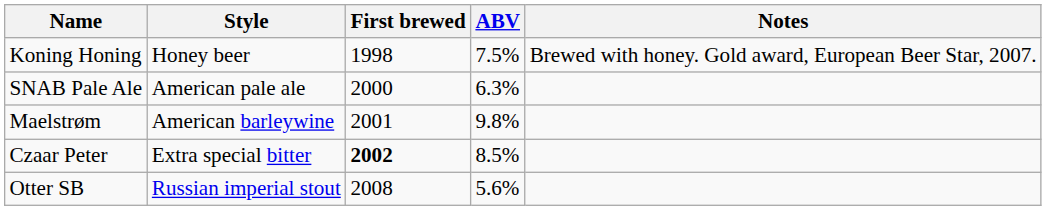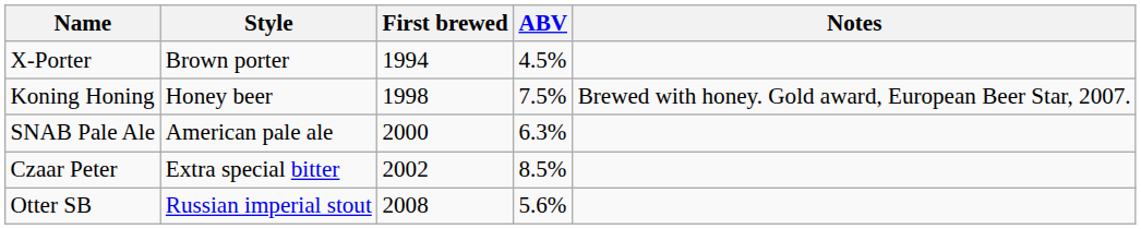+ row: X-Porter | Brown porter | 1994 | 4.5%
- row: Maelstrøm | American barleywine | 2001 | 9.8%
Czaar Peter | First brewed: bold -> normal
